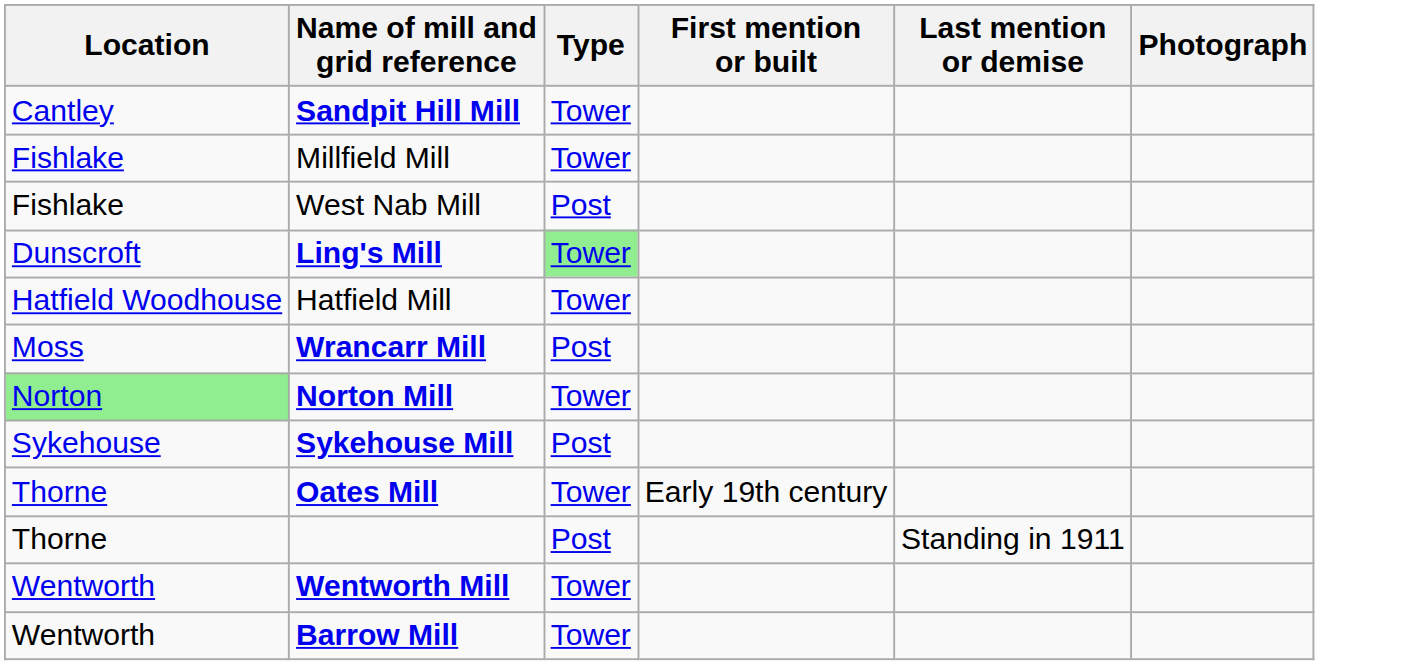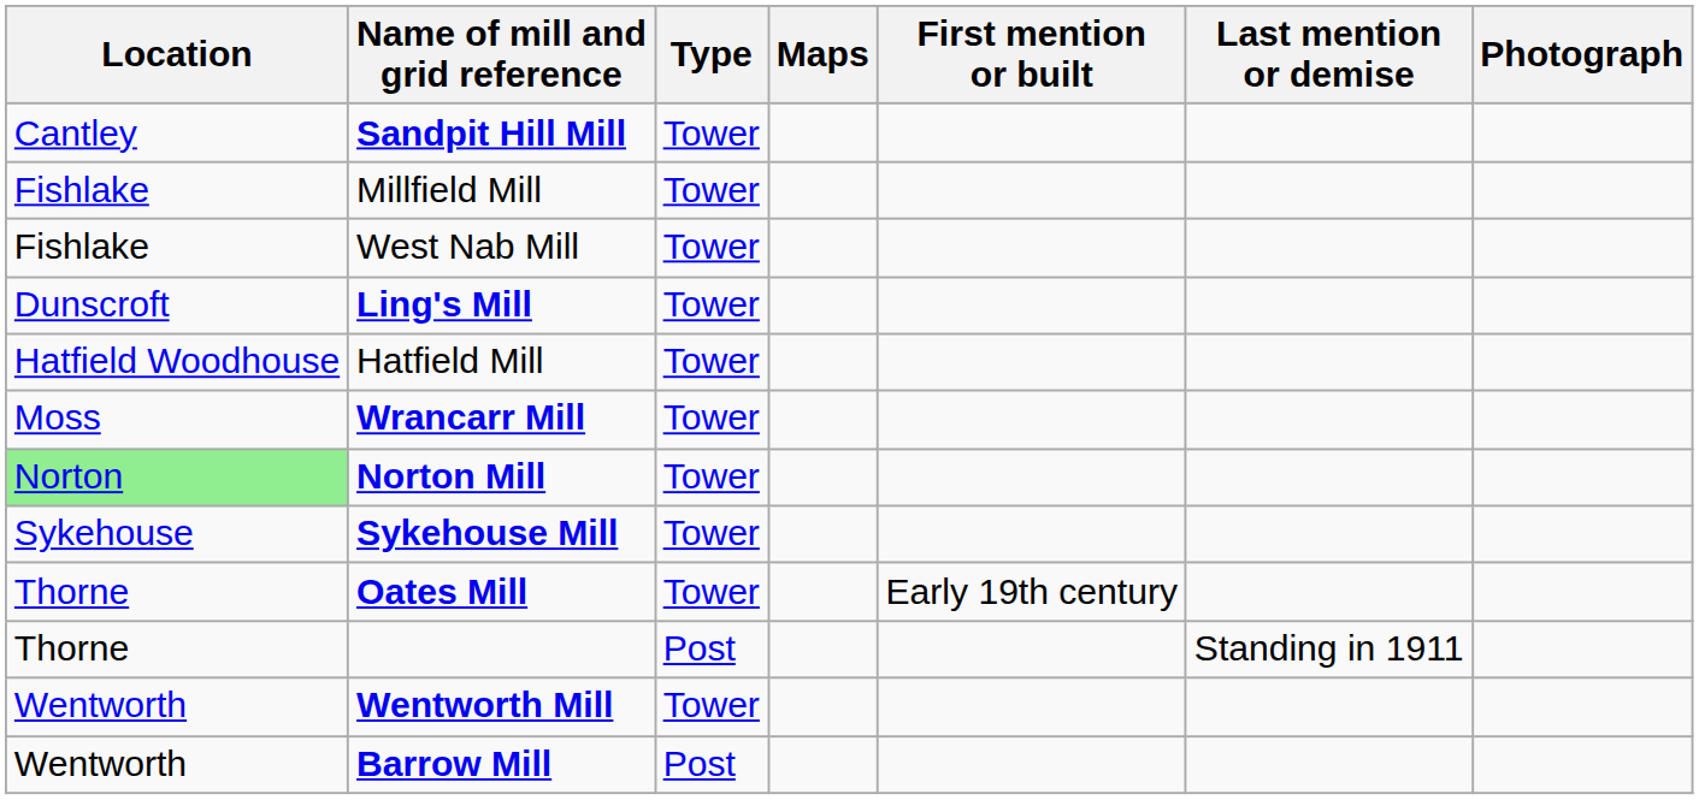+ column: Maps
West Nab Mill | Type: Post -> Tower
Ling's Mill | Type: lightgreen background -> no background
Wrancarr Mill | Type: Post -> Tower
Sykehouse Mill | Type: Post -> Tower
Barrow Mill | Type: Tower -> Post
